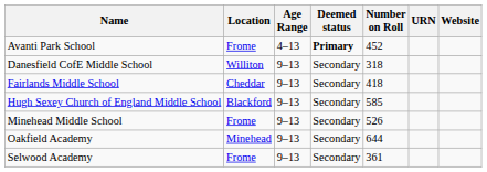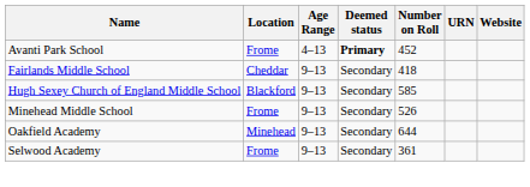- row: Danesfield CofE Middle School | Williton | 9–13 | Secondary | 318
